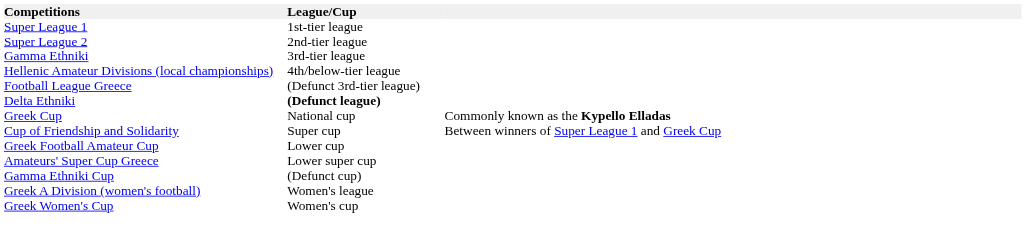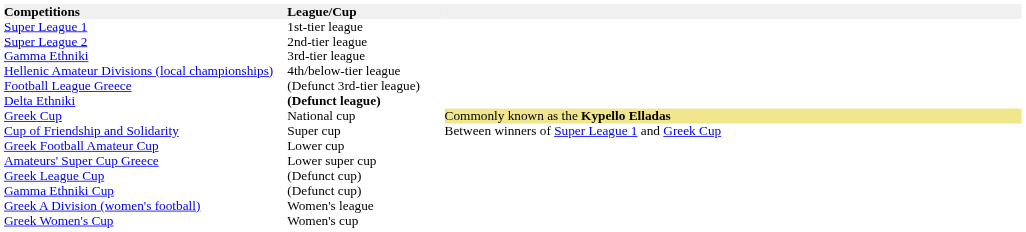Greek Cup | column 3: no background -> khaki background
+ row: Greek League Cup | (Defunct cup)
